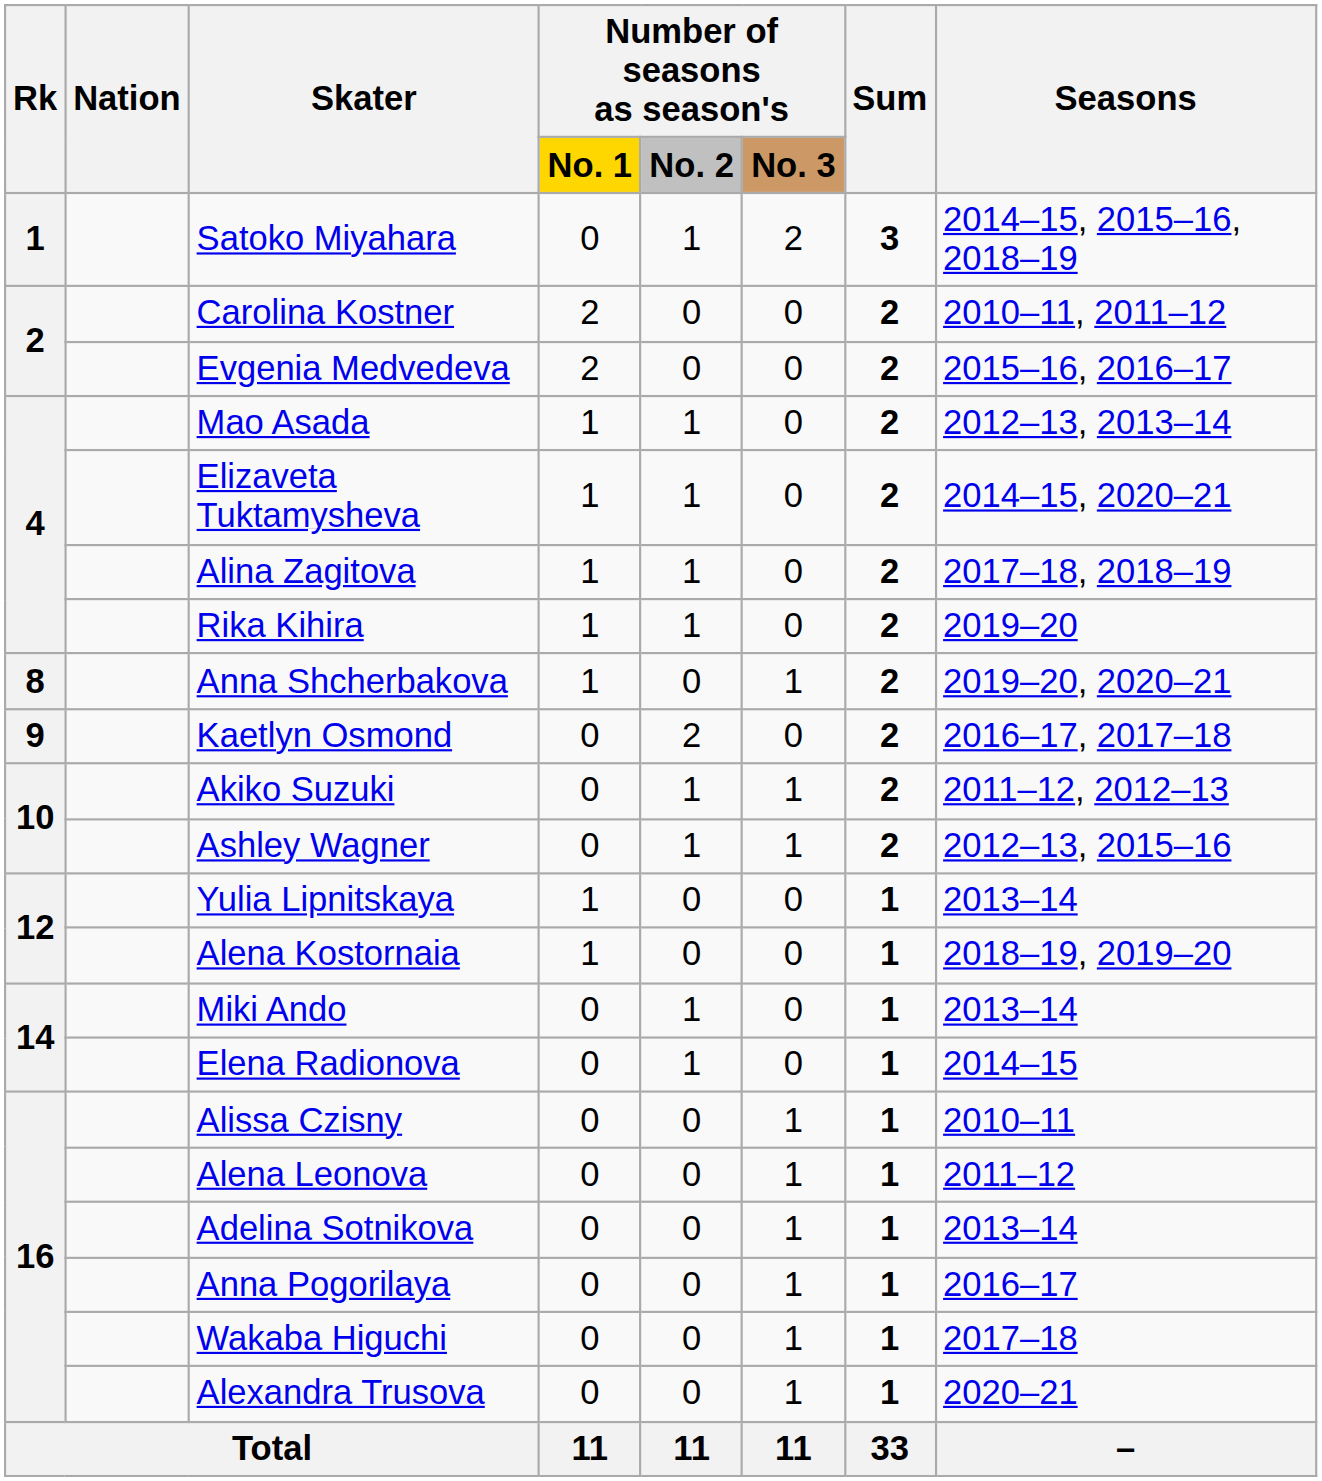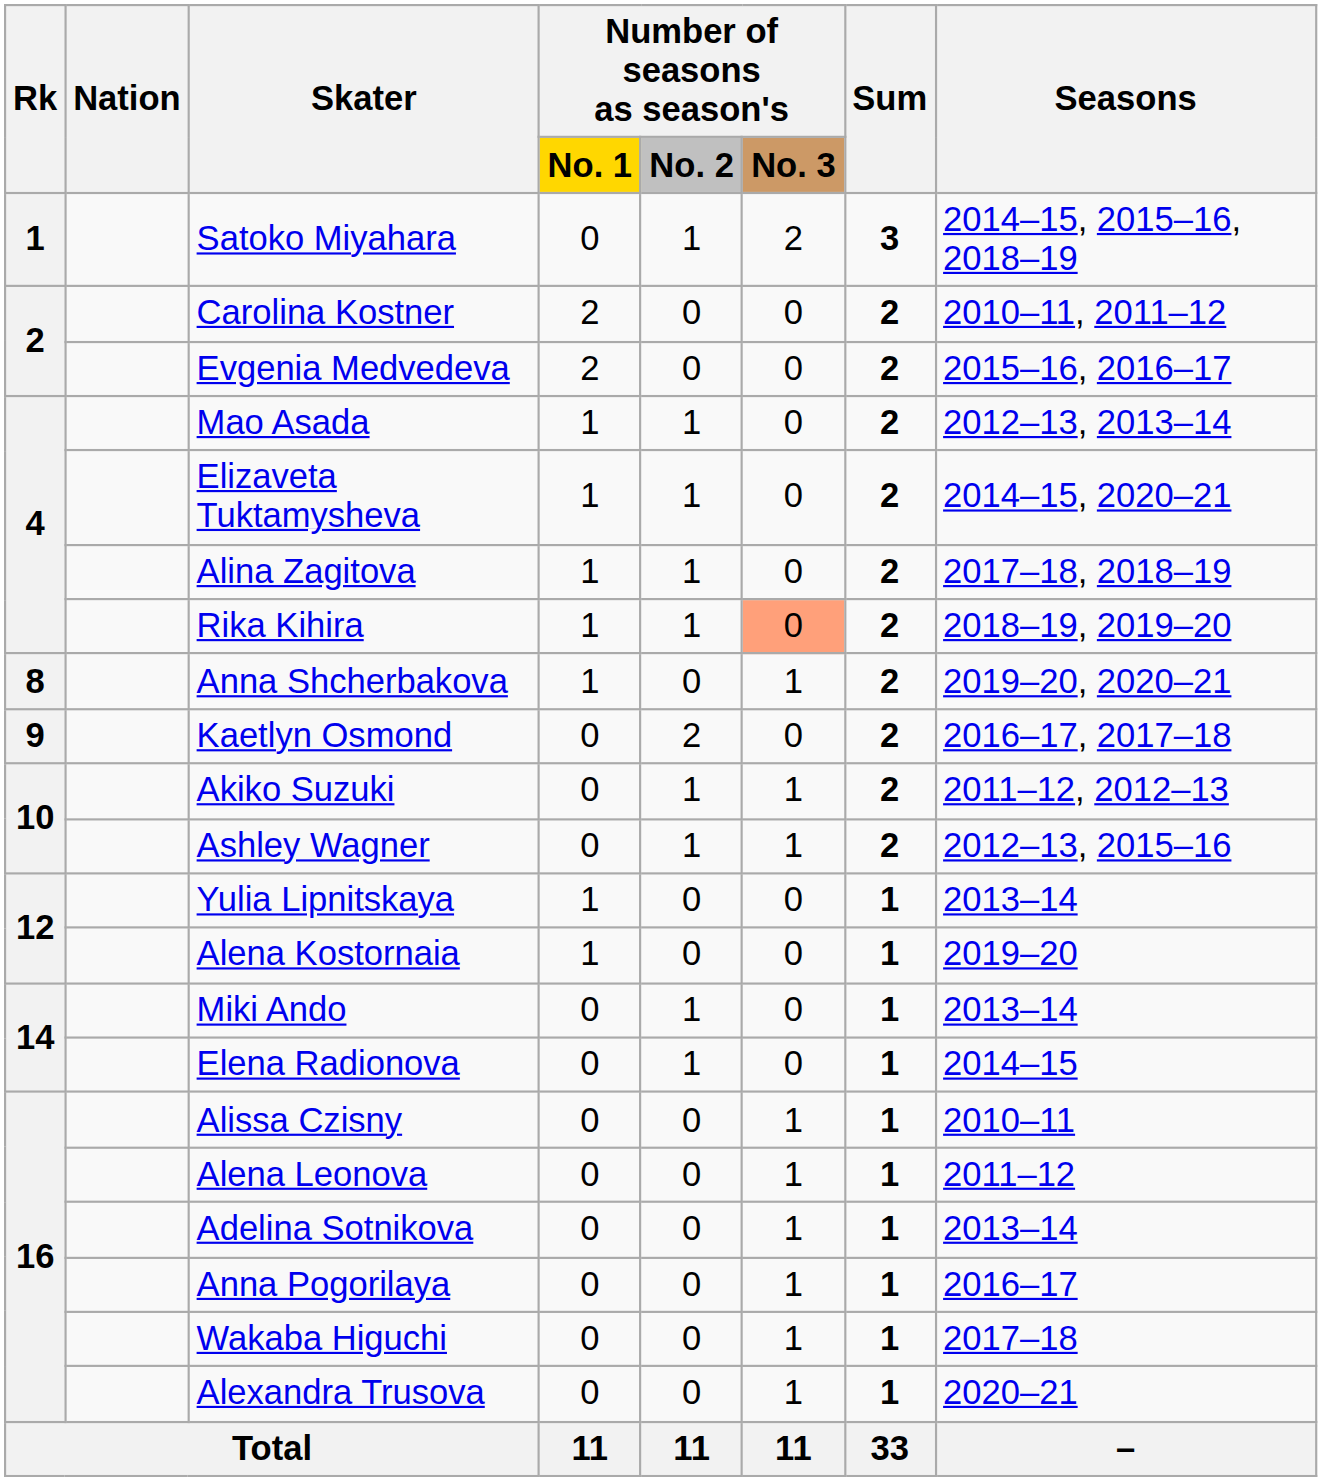Rika Kihira | Number of seasons as season's / No. 3: no background -> lightsalmon background
Rika Kihira | Seasons: 2019–20 -> 2018–19, 2019–20
Alena Kostornaia | Seasons: 2018–19, 2019–20 -> 2019–20
